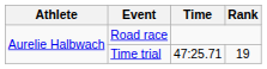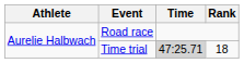Time trial | Time: no background -> lightgrey background
Time trial | Rank: 19 -> 18
